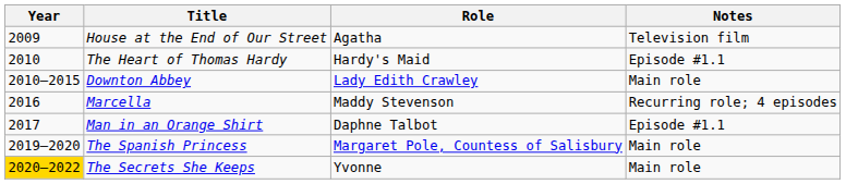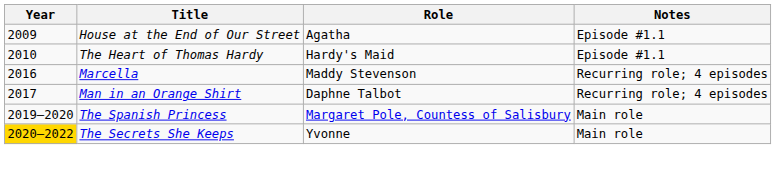House at the End of Our Street | Notes: Television film -> Episode #1.1
- row: 2010–2015 | Downton Abbey | Lady Edith Crawley | Main role
Man in an Orange Shirt | Notes: Episode #1.1 -> Recurring role; 4 episodes
